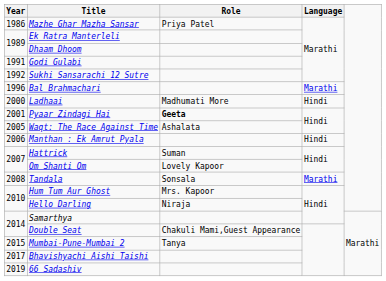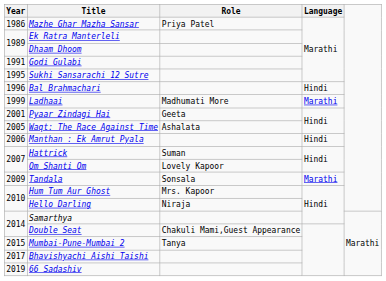Sukhi Sansarachi 12 Sutre | Year: 1992 -> 1995
Bal Brahmachari | Language: Marathi -> Hindi
Ladhaai | Year: 2000 -> 1999
Ladhaai | Language: Hindi -> Marathi
Pyaar Zindagi Hai | Role: bold -> normal
Tandala | Year: 2008 -> 2009
